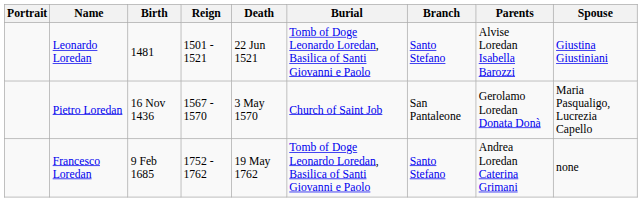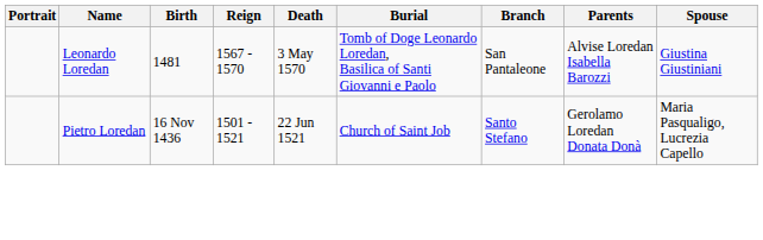Leonardo Loredan | Reign: 1501 - 1521 -> 1567 - 1570
Leonardo Loredan | Death: 22 Jun 1521 -> 3 May 1570
Leonardo Loredan | Branch: Santo Stefano -> San Pantaleone
Pietro Loredan | Reign: 1567 - 1570 -> 1501 - 1521
Pietro Loredan | Death: 3 May 1570 -> 22 Jun 1521
Pietro Loredan | Branch: San Pantaleone -> Santo Stefano
- row: Francesco Loredan | 9 Feb 1685 | 1752 - 1762 | 19 May 1762 | Tomb of Doge Leonardo Loredan, Basilica of Santi Giovanni e Paolo | Santo Stefano | Andrea Loredan Caterina Grimani | none
